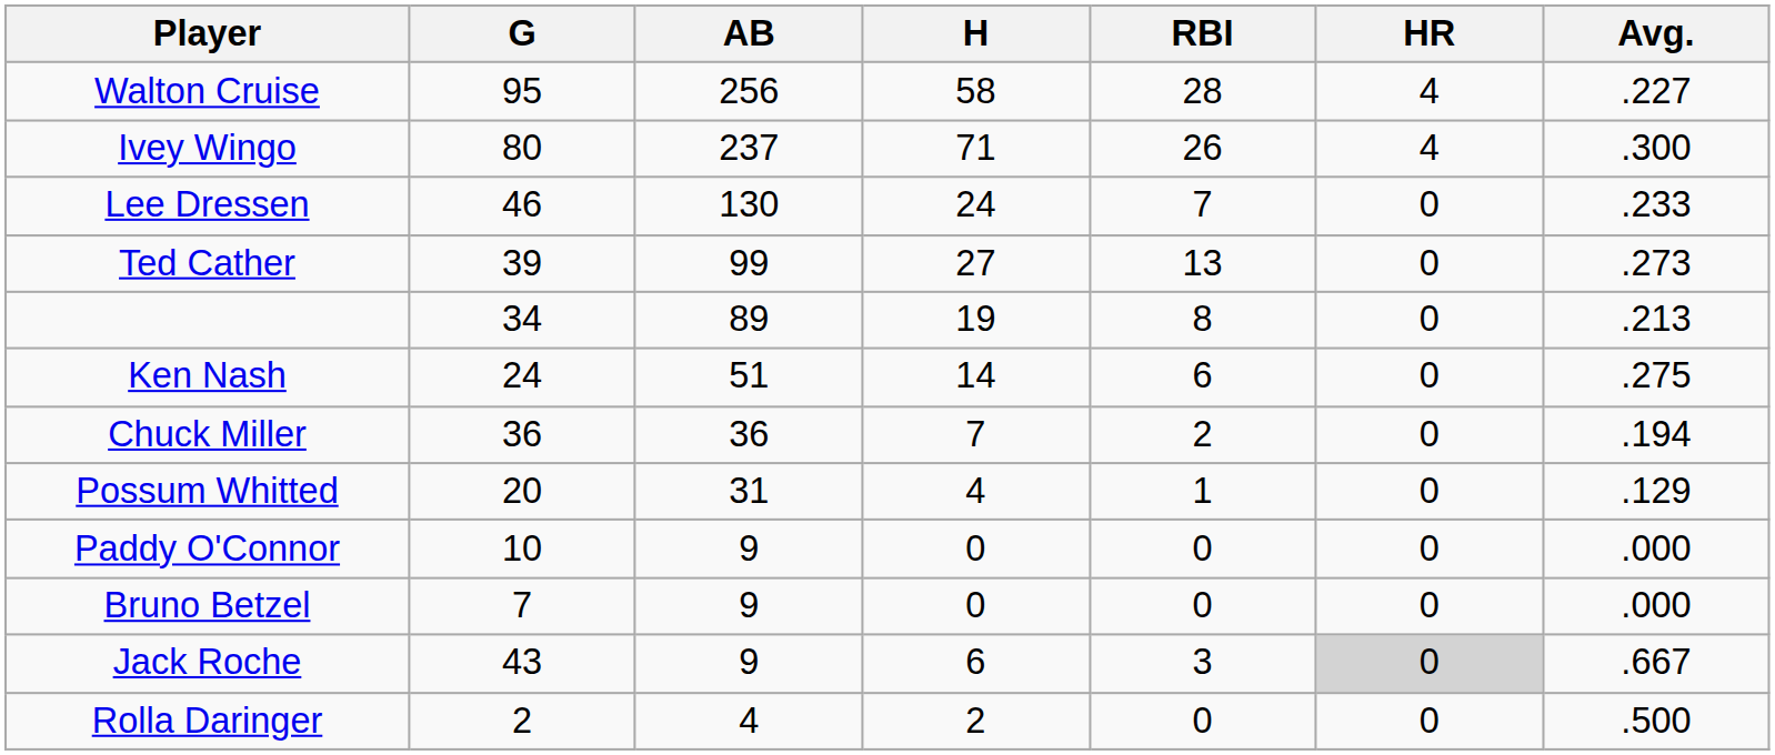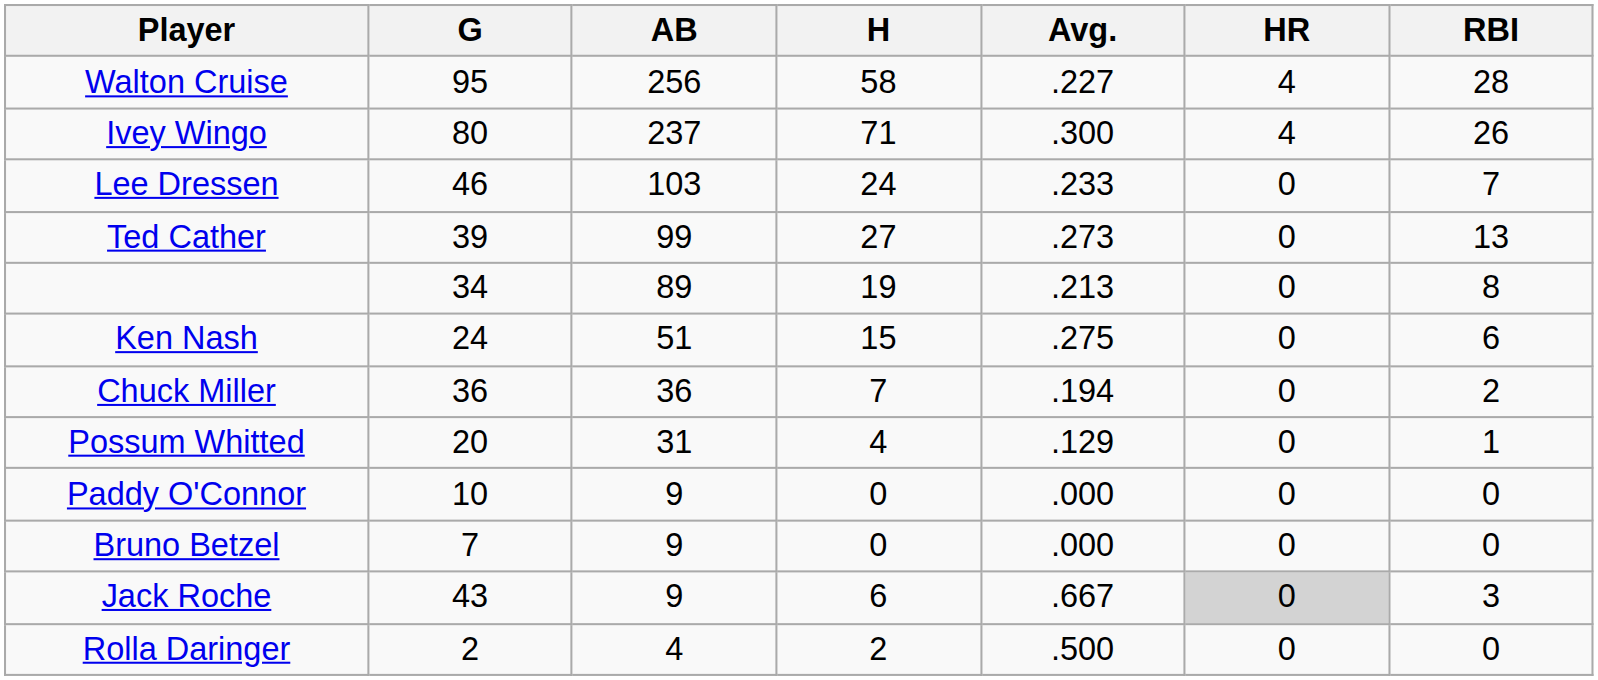columns swapped: Avg. <-> RBI
Lee Dressen | AB: 130 -> 103
Ken Nash | H: 14 -> 15
